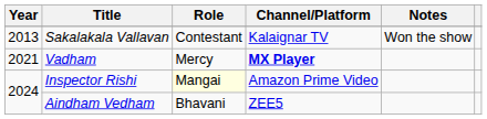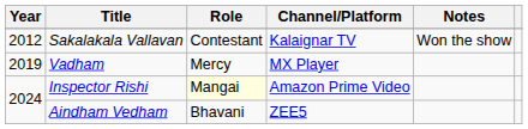Sakalakala Vallavan | Year: 2013 -> 2012
Vadham | Year: 2021 -> 2019
Vadham | Channel/Platform: bold -> normal
